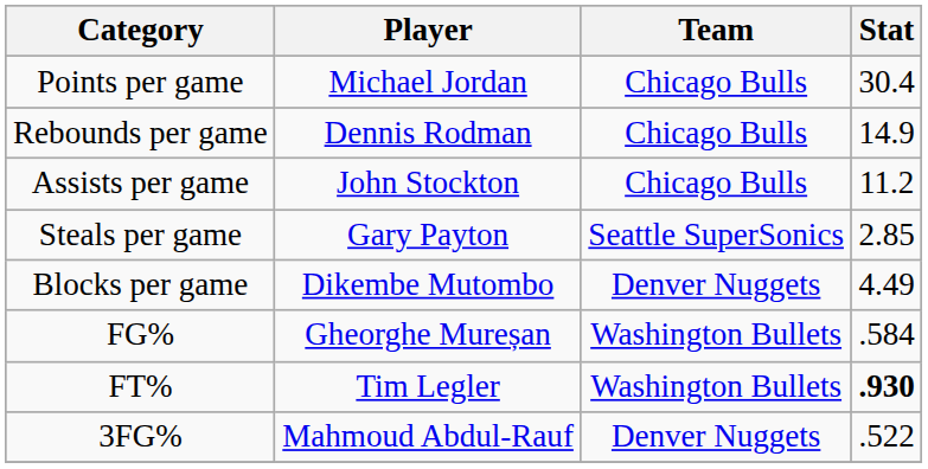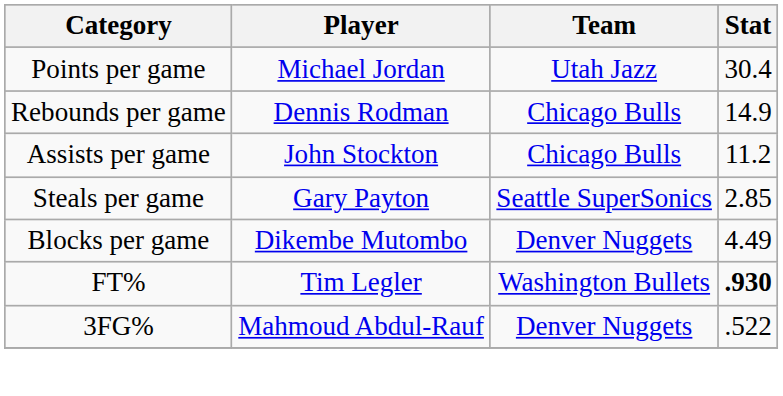Points per game | Team: Chicago Bulls -> Utah Jazz
- row: FG% | Gheorghe Mureșan | Washington Bullets | .584
